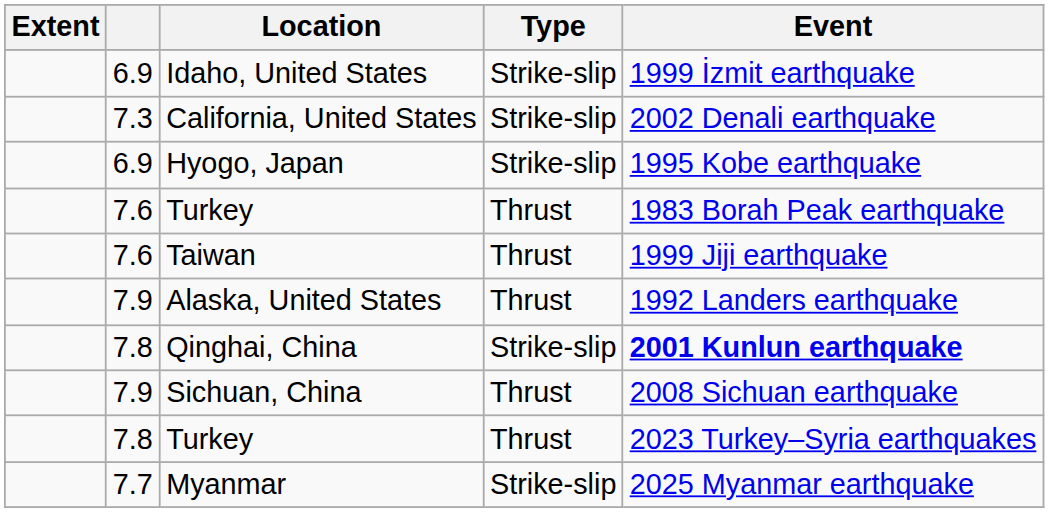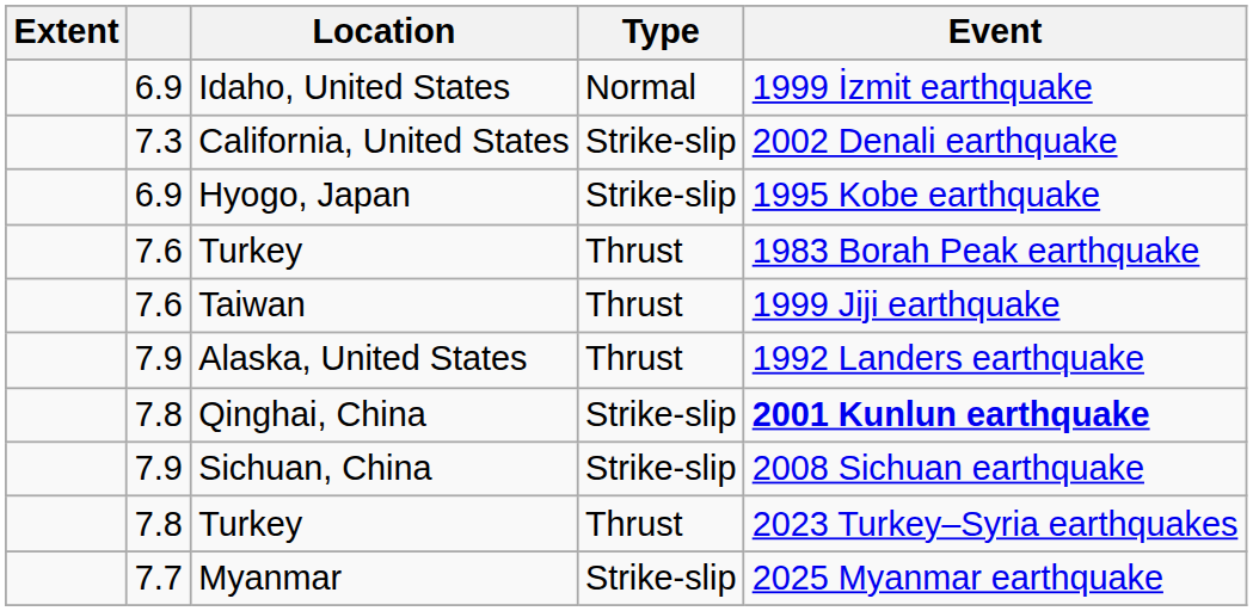Idaho, United States | Type: Strike-slip -> Normal
Sichuan, China | Type: Thrust -> Strike-slip
